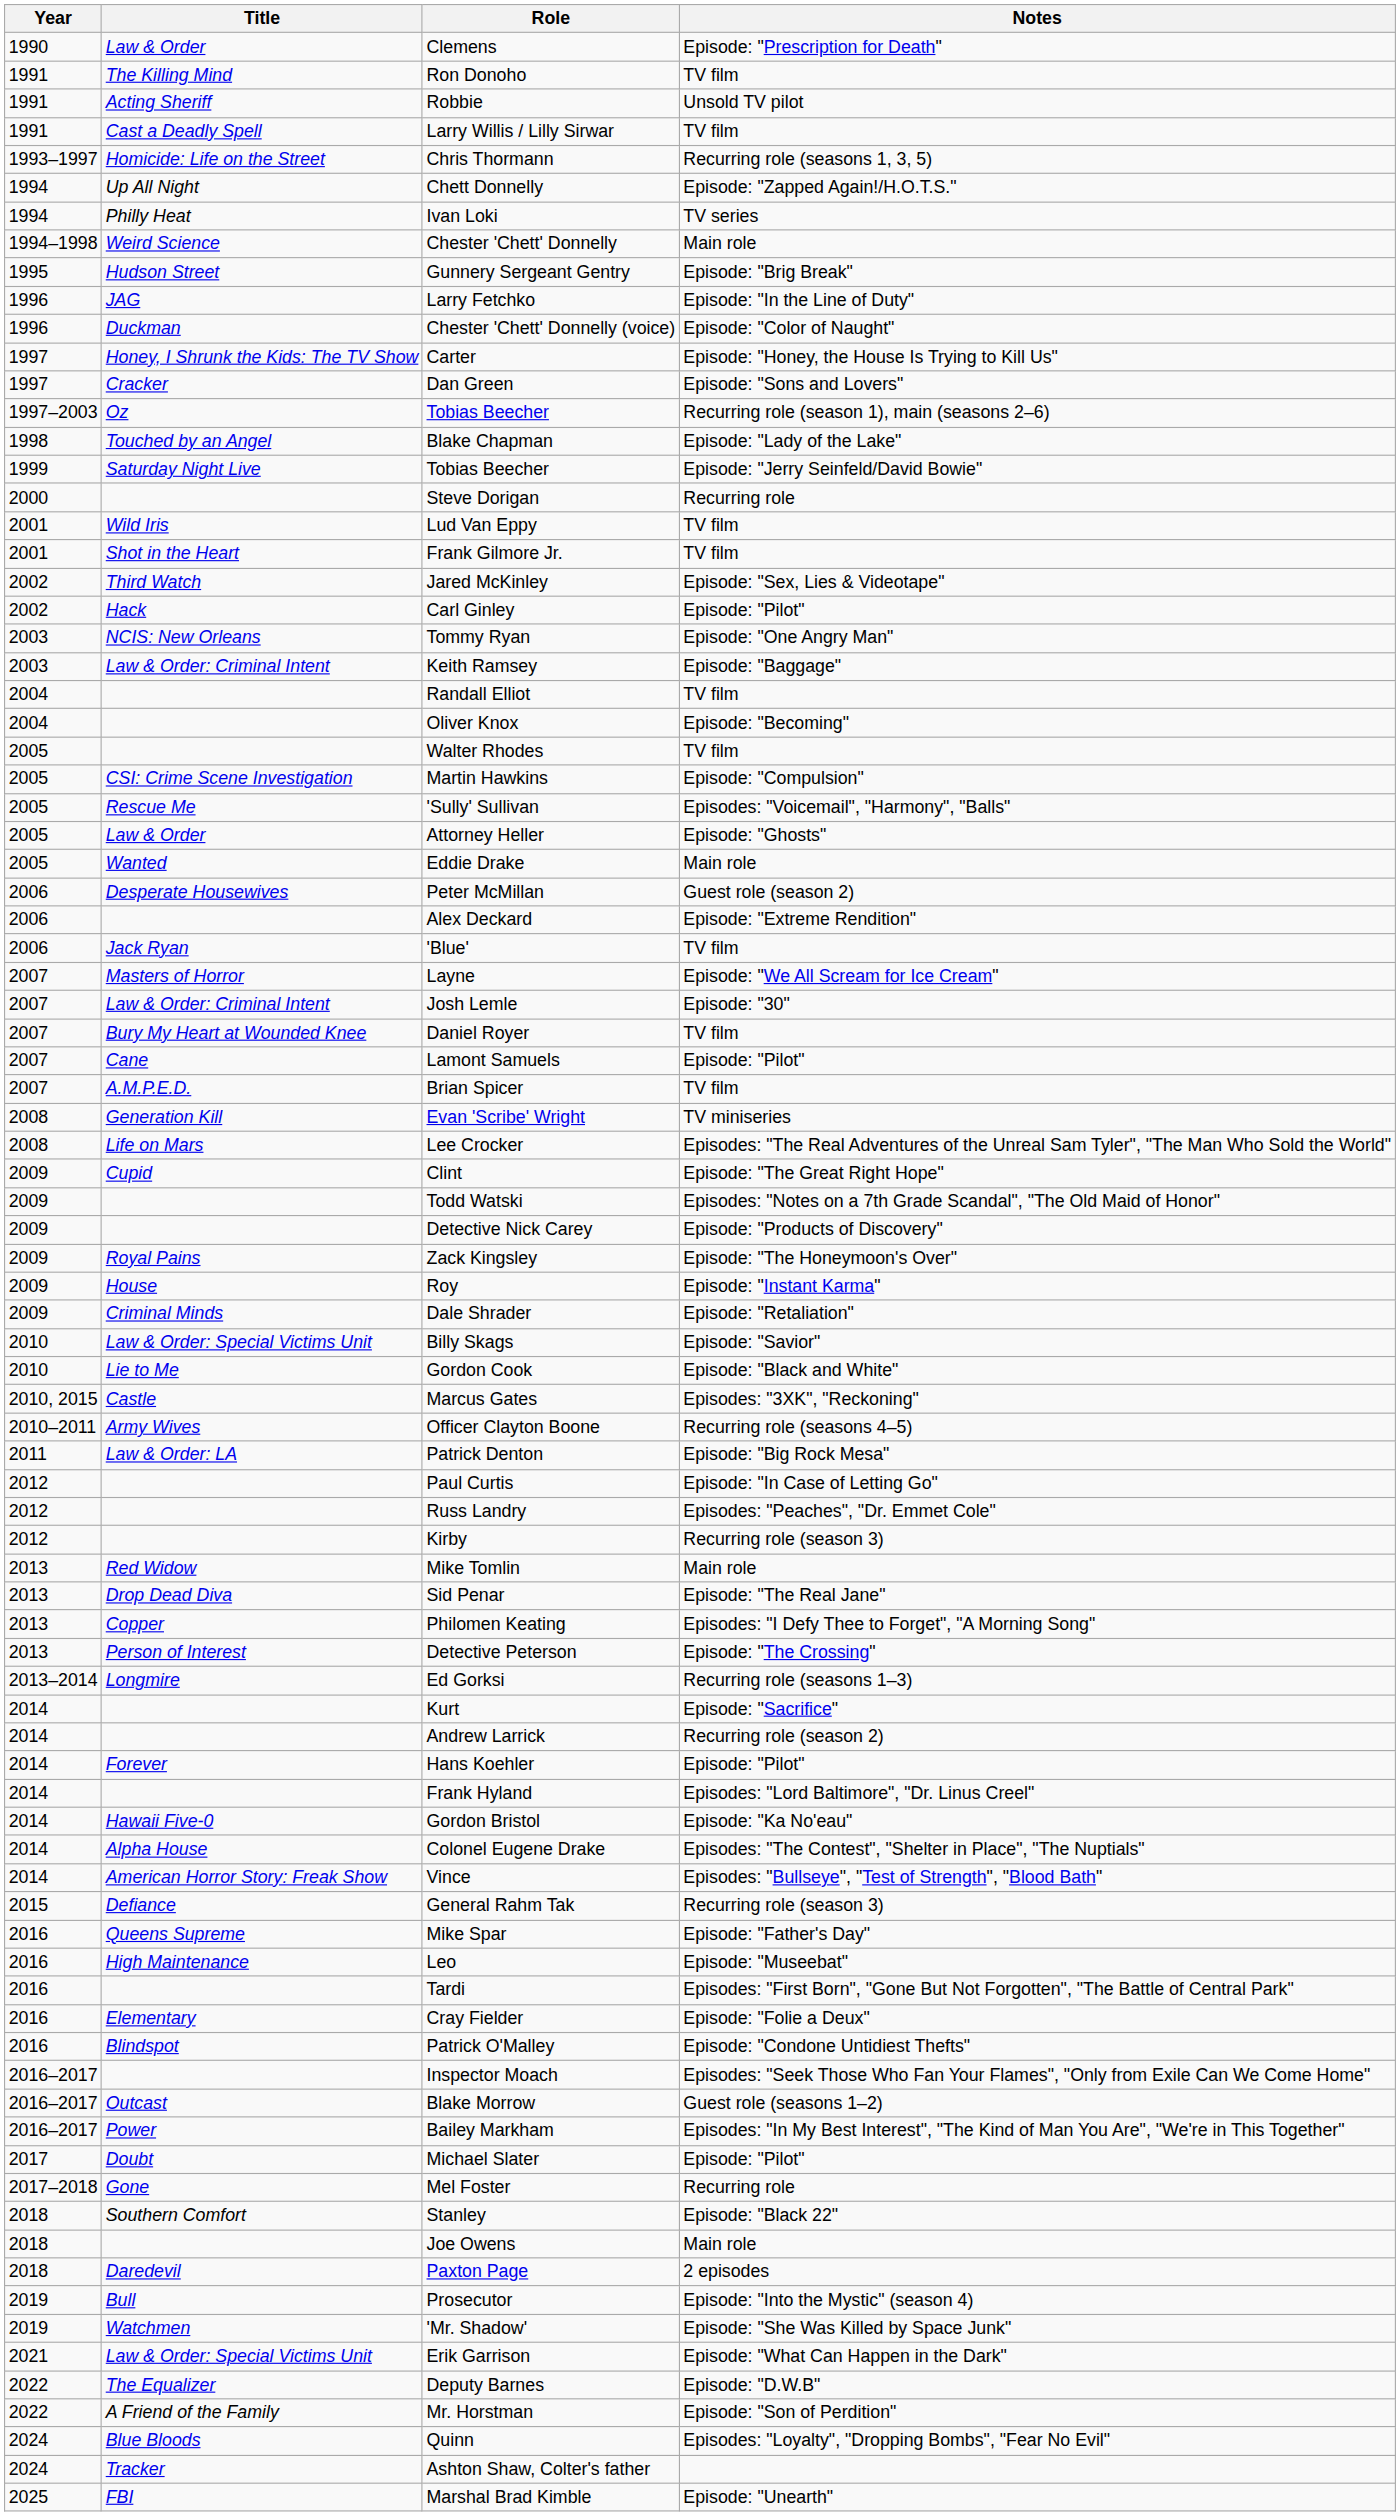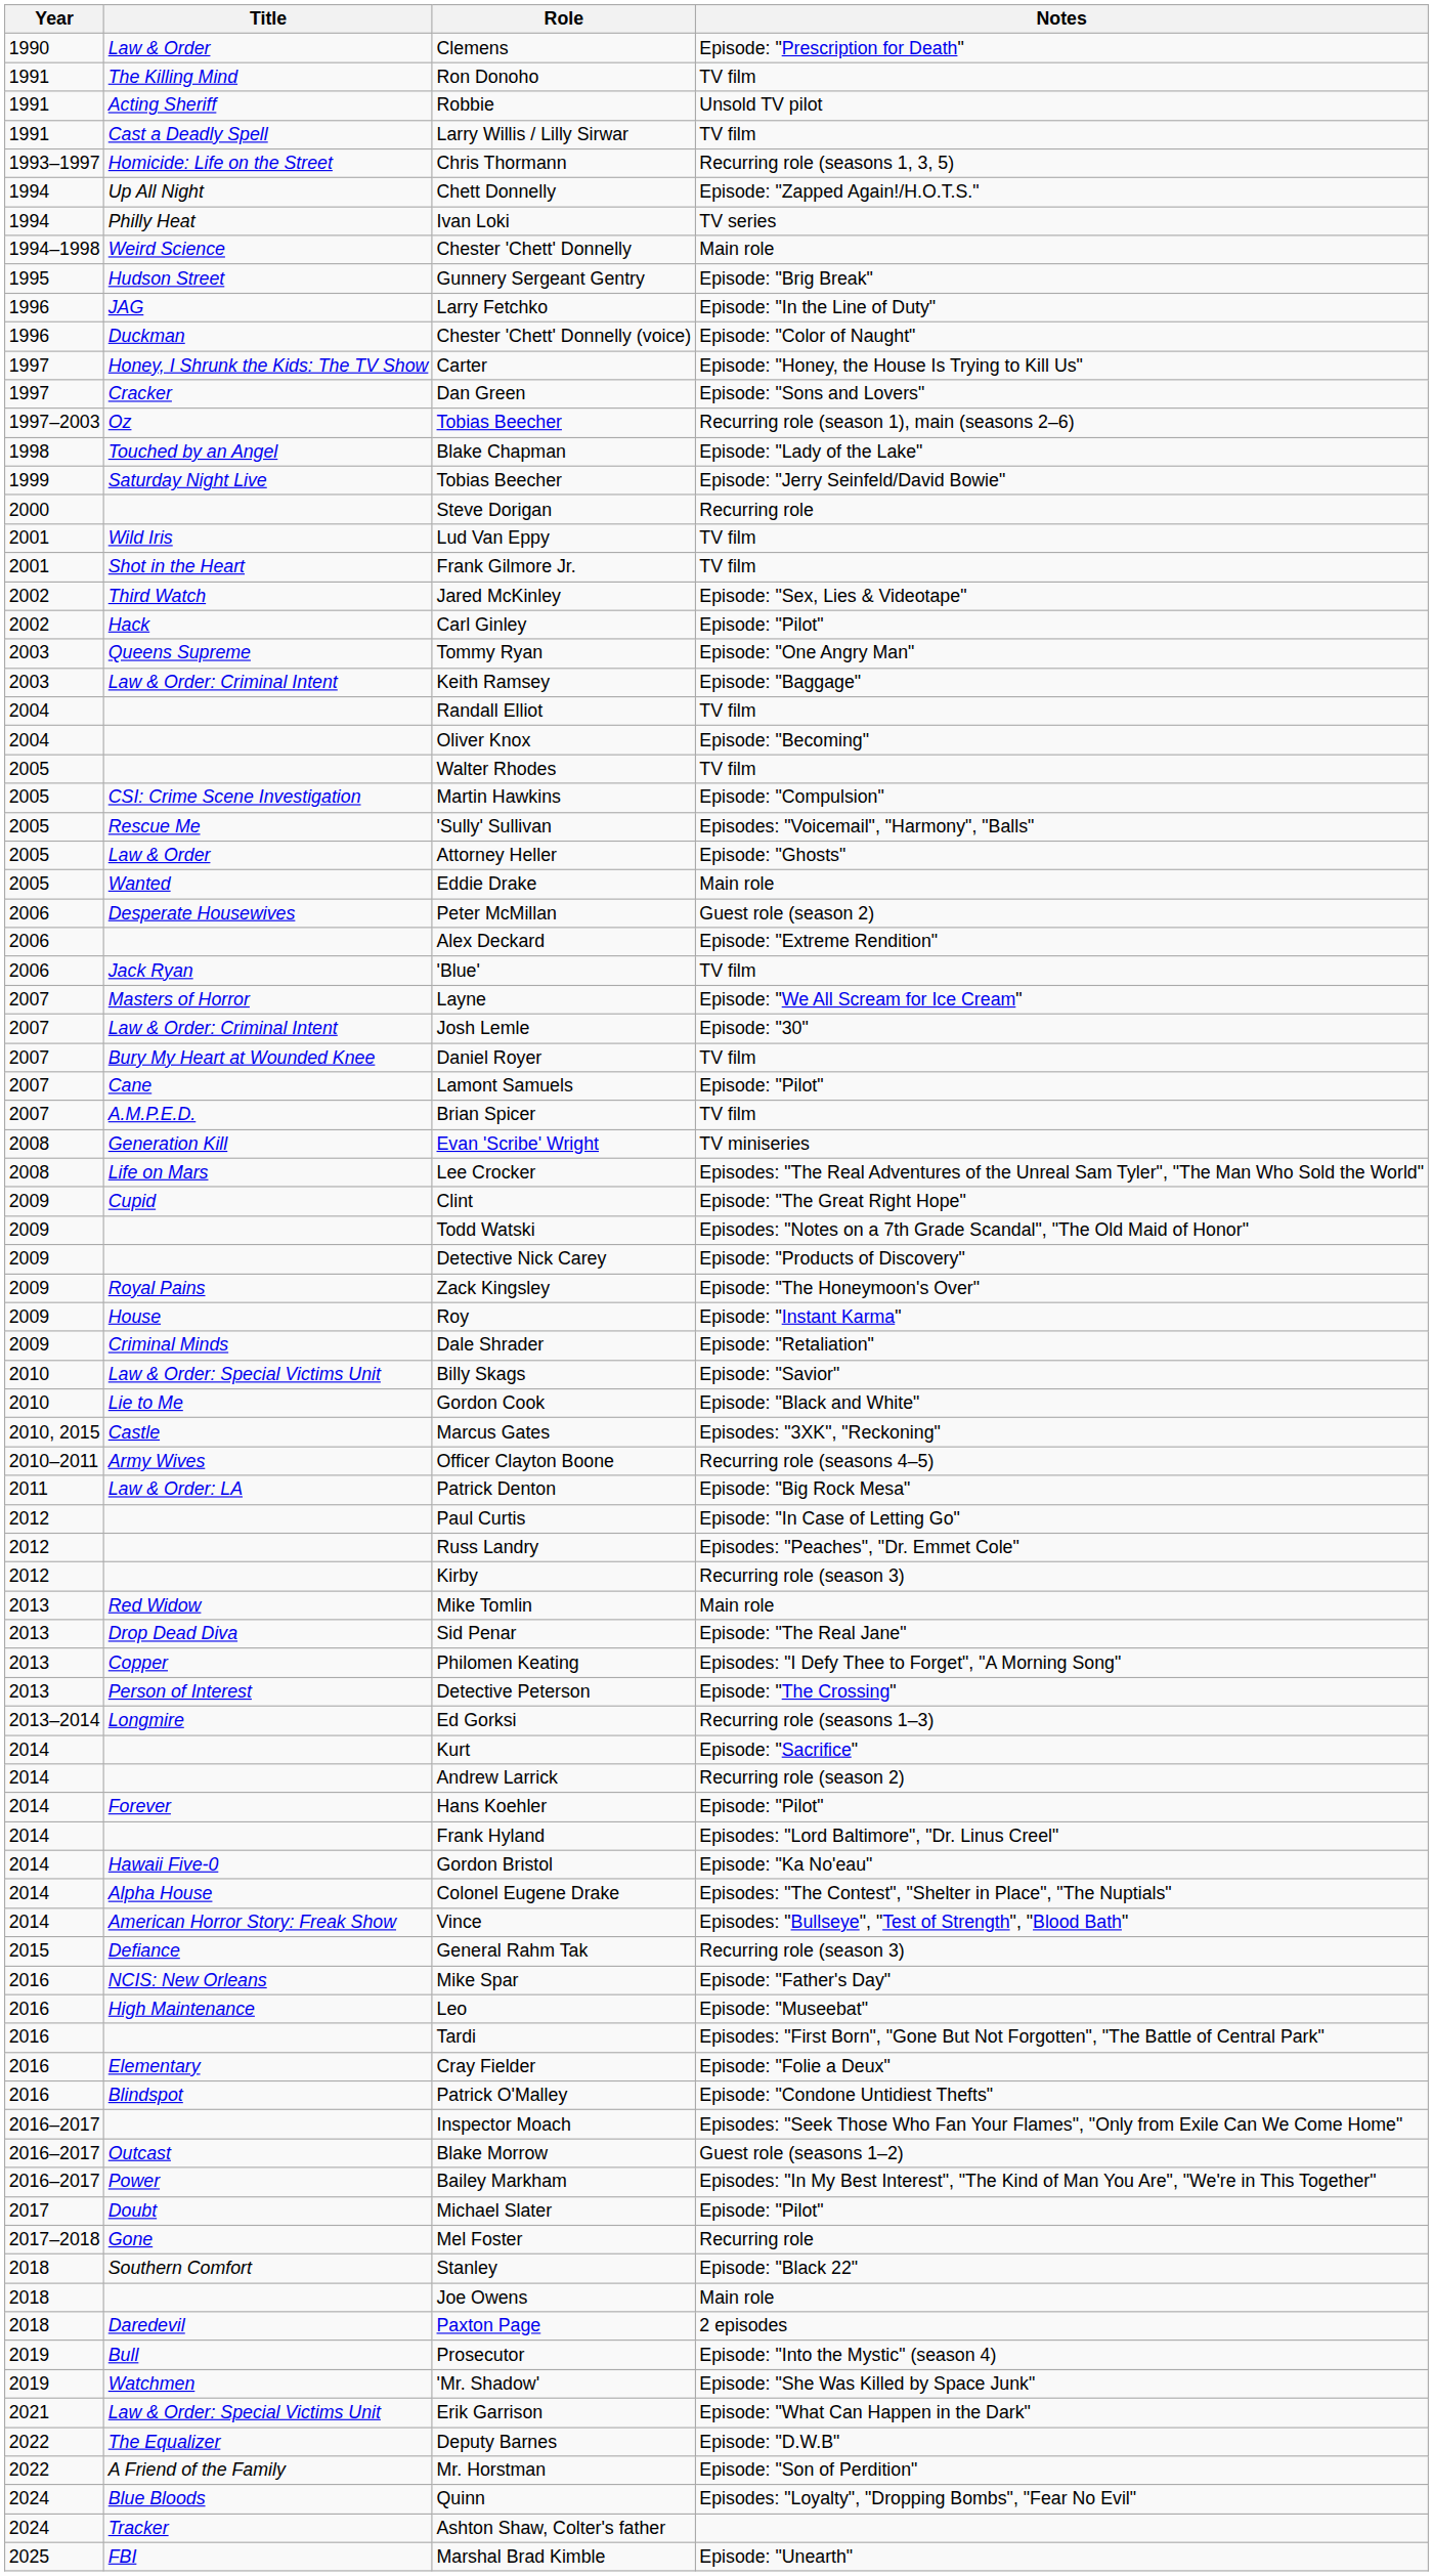Tommy Ryan | Title: NCIS: New Orleans -> Queens Supreme
Mike Spar | Title: Queens Supreme -> NCIS: New Orleans
